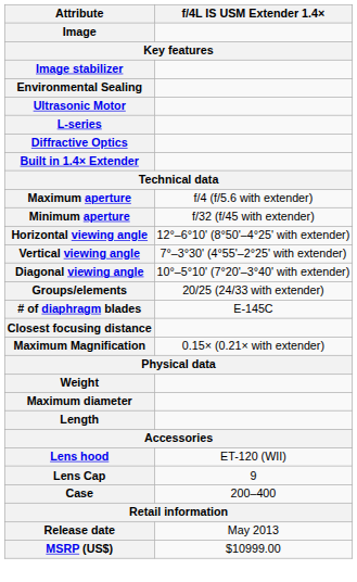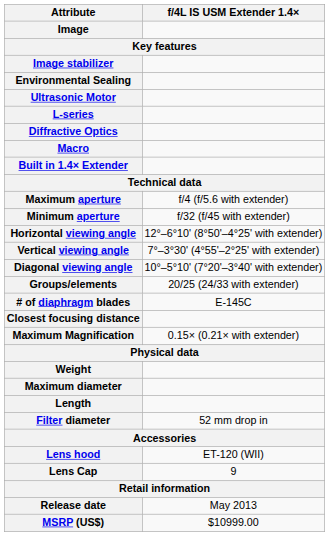+ row: Macro
+ row: Filter diameter | 52 mm drop in
- row: Case | 200–400
